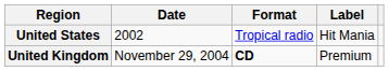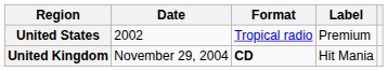United States | Label: Hit Mania -> Premium
United Kingdom | Label: Premium -> Hit Mania
